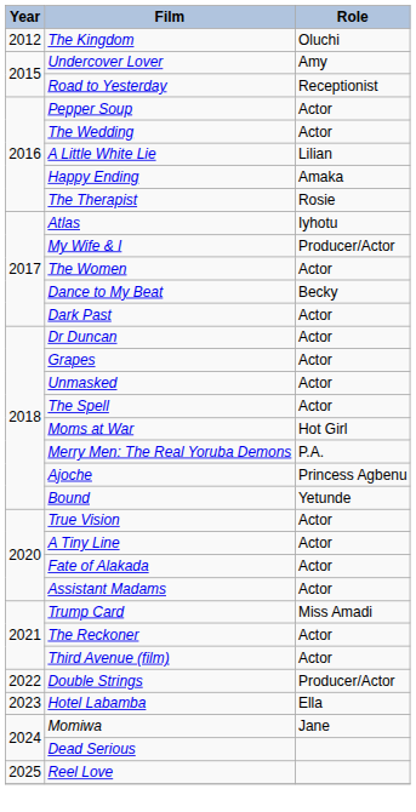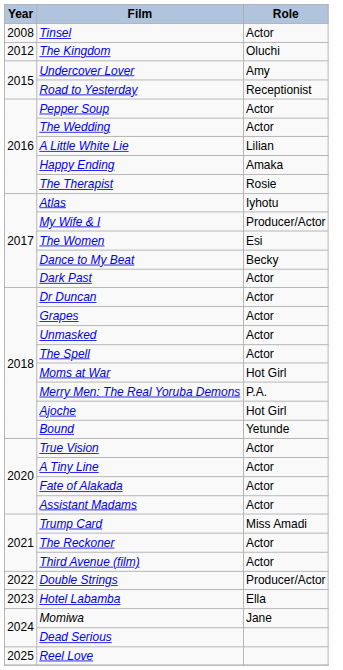+ row: 2008 | Tinsel | Actor
The Women | Role: Actor -> Esi
Ajoche | Role: Princess Agbenu -> Hot Girl
